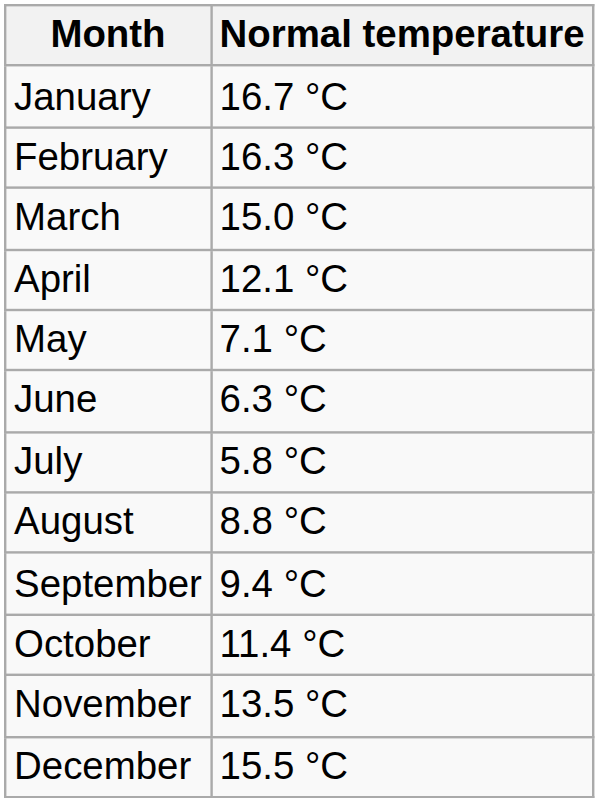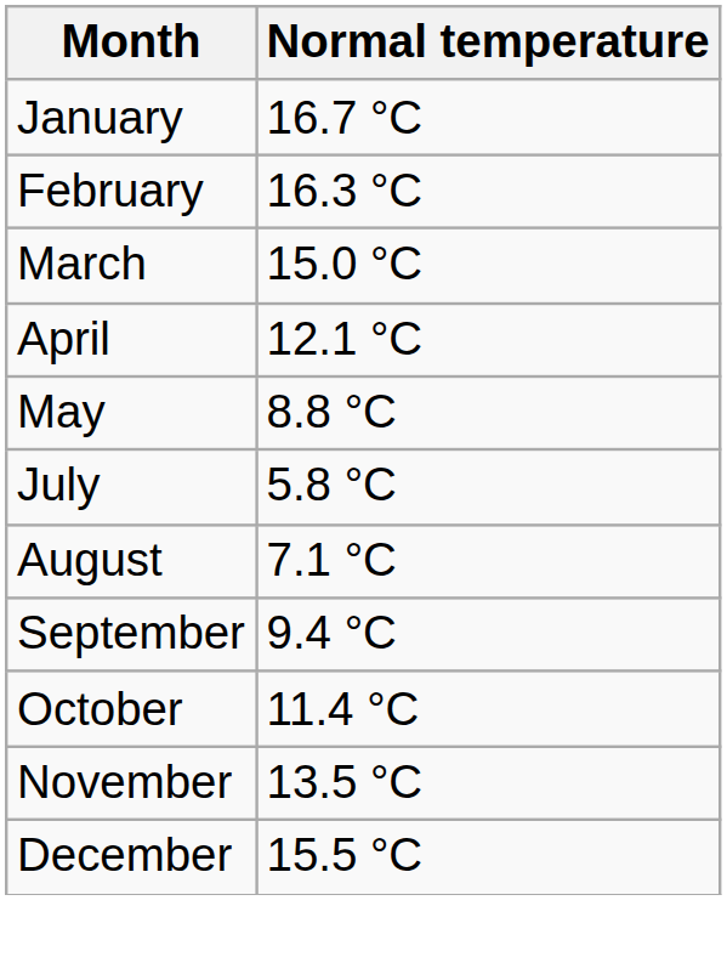May | Normal temperature: 7.1 °C -> 8.8 °C
- row: June | 6.3 °C
August | Normal temperature: 8.8 °C -> 7.1 °C
